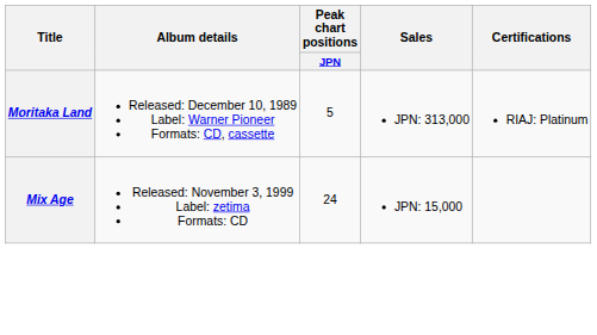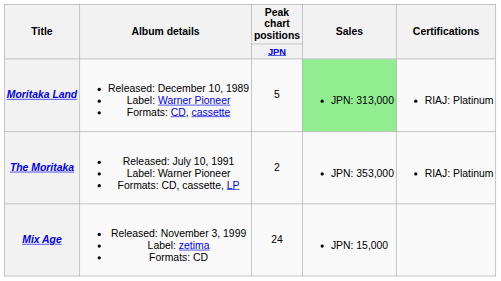Moritaka Land | Sales: no background -> lightgreen background
+ row: The Moritaka | Released: July 10, 1991 Label: Warner Pioneer Formats: CD, cassette, LP | 2 | JPN: 353,000 | RIAJ: Platinum
